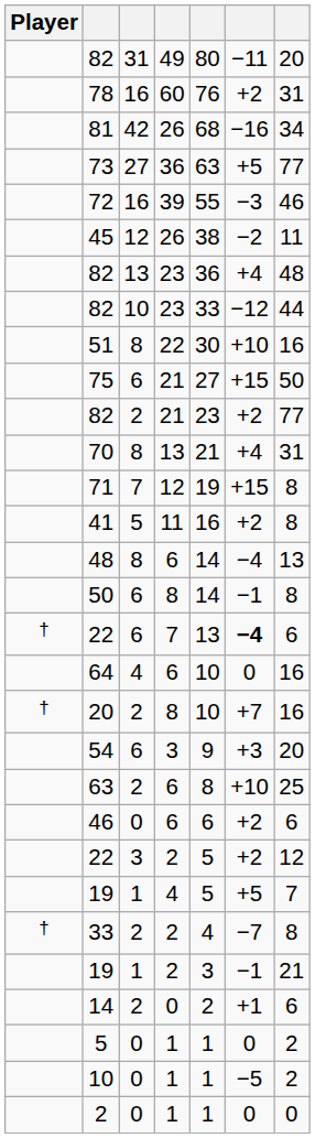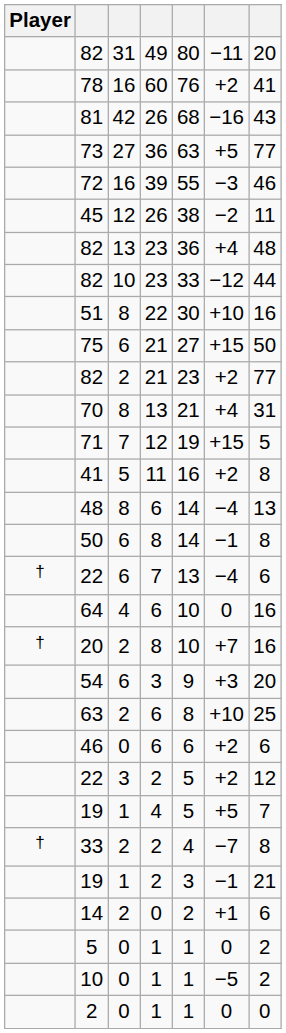78 | column 7: 31 -> 41
81 | column 7: 34 -> 43
71 | column 7: 8 -> 5
22 / 7 | column 6: bold -> normal
